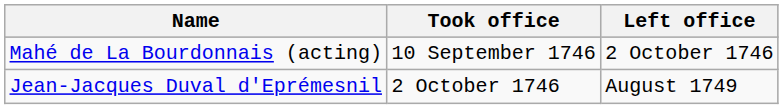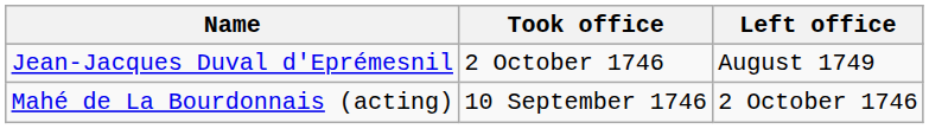rows swapped: Mahé de La Bourdonnais (acting) <-> Jean-Jacques Duval d'Eprémesnil
